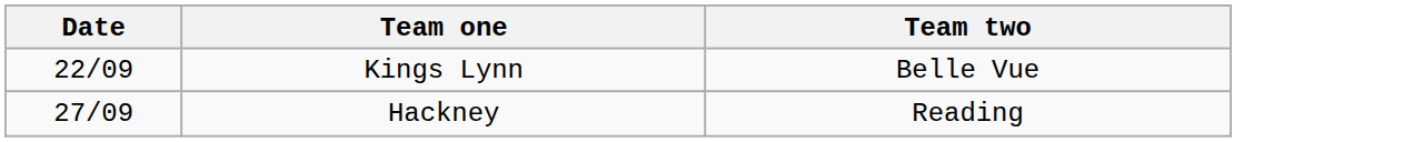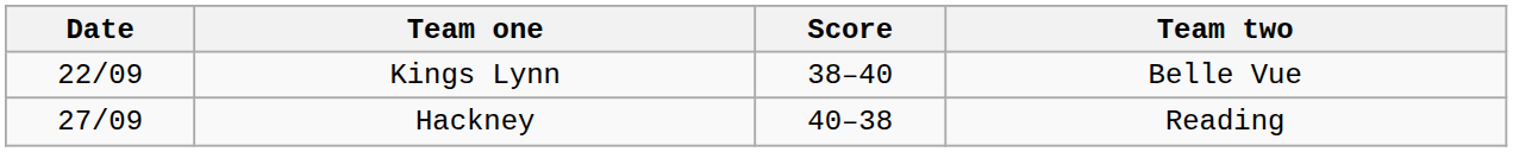+ column: Score | 38–40 | 40–38
